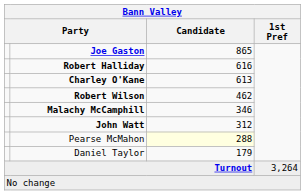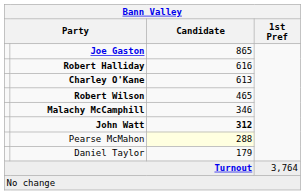Robert Wilson | Candidate: 462 -> 465
John Watt | Candidate: normal -> bold
Turnout | 1st Pref: 3,264 -> 3,764
